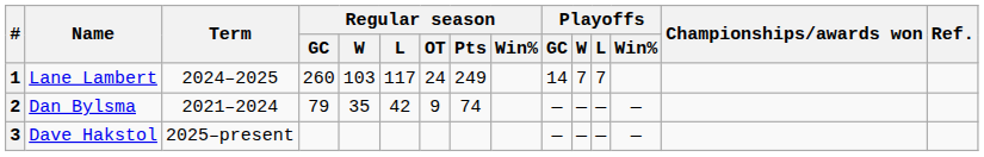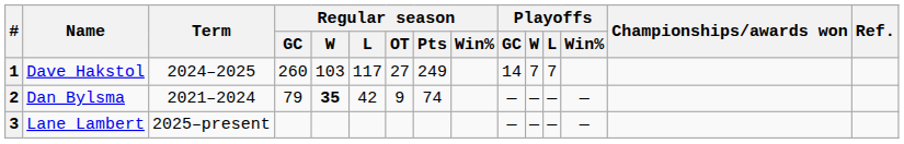1 | Name: Lane Lambert -> Dave Hakstol
1 | Regular season / OT: 24 -> 27
2 | Regular season / W: normal -> bold
3 | Name: Dave Hakstol -> Lane Lambert
